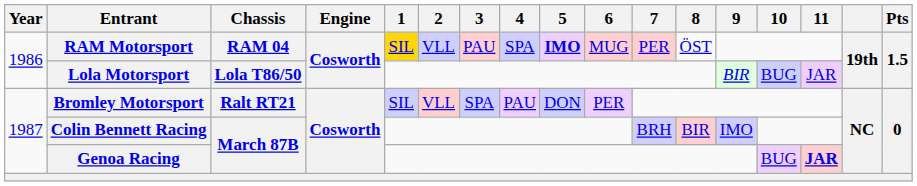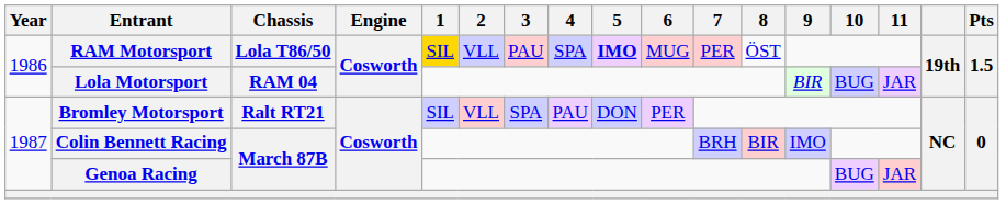RAM Motorsport | Chassis: RAM 04 -> Lola T86/50
Lola Motorsport | Chassis: Lola T86/50 -> RAM 04
Genoa Racing | 11: bold -> normal
